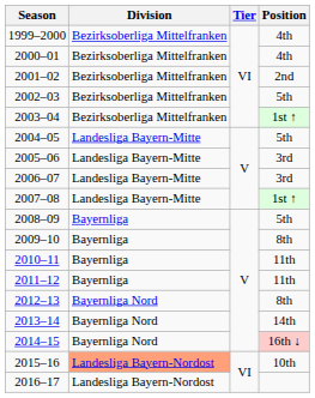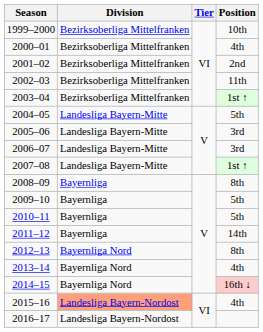1999–2000 | Position: 4th -> 10th
2002–03 | Position: 5th -> 11th
2008–09 | Position: 5th -> 8th
2009–10 | Position: 8th -> 5th
2010–11 | Position: 11th -> 5th
2011–12 | Position: 11th -> 14th
2013–14 | Position: 14th -> 4th
2015–16 | Position: 10th -> 4th
